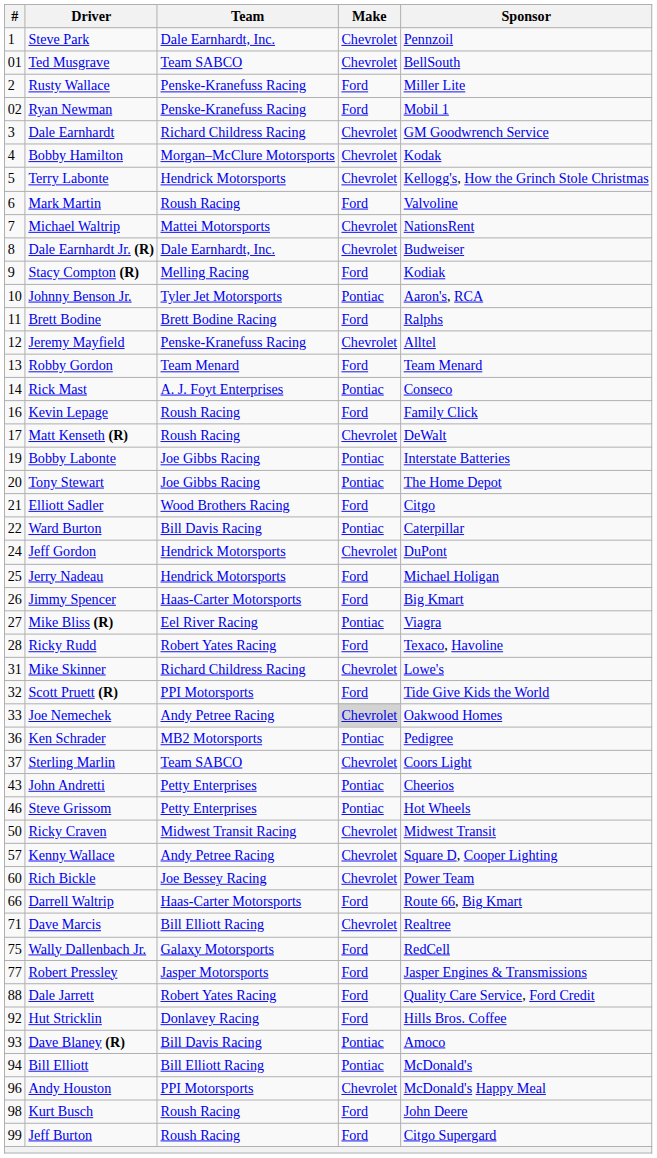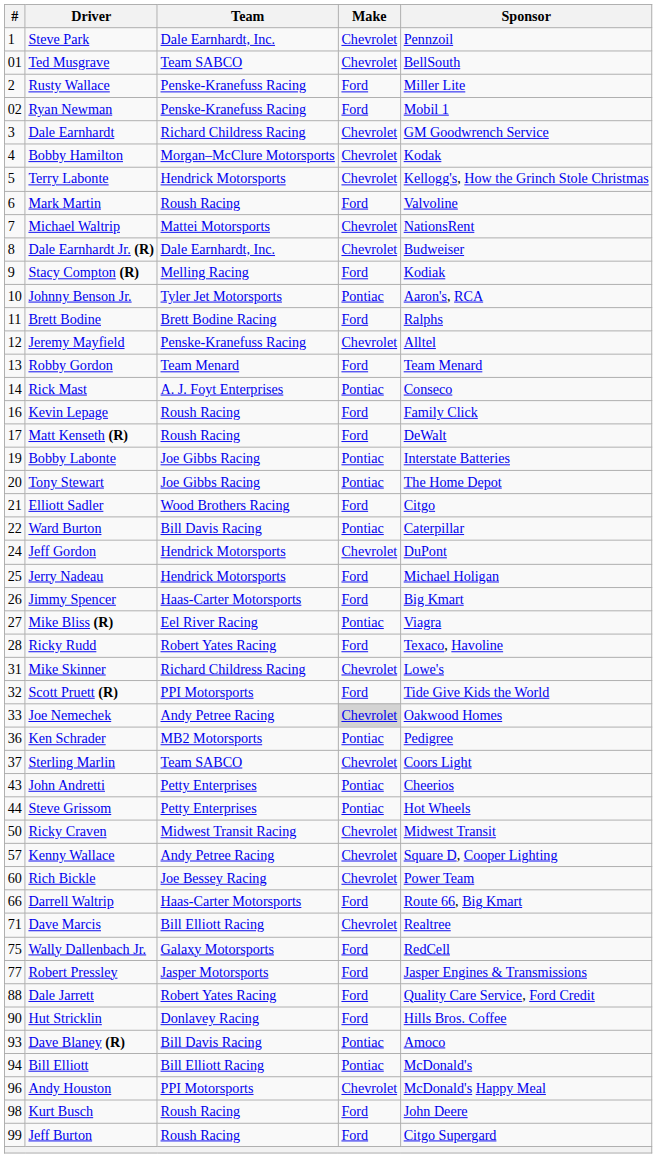Matt Kenseth (R) | Make: Chevrolet -> Ford
Steve Grissom | #: 46 -> 44
Hut Stricklin | #: 92 -> 90
